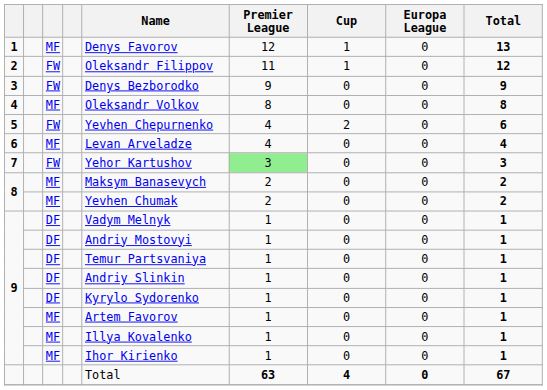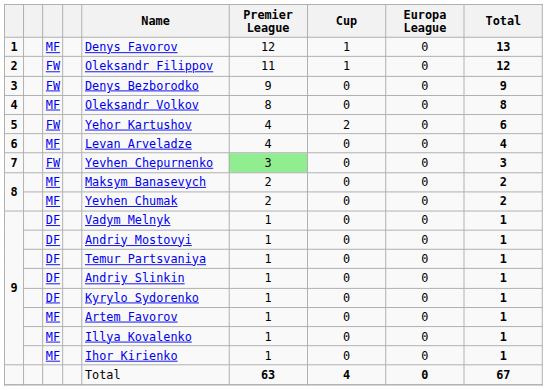5 | Name: Yevhen Chepurnenko -> Yehor Kartushov
7 | Name: Yehor Kartushov -> Yevhen Chepurnenko
